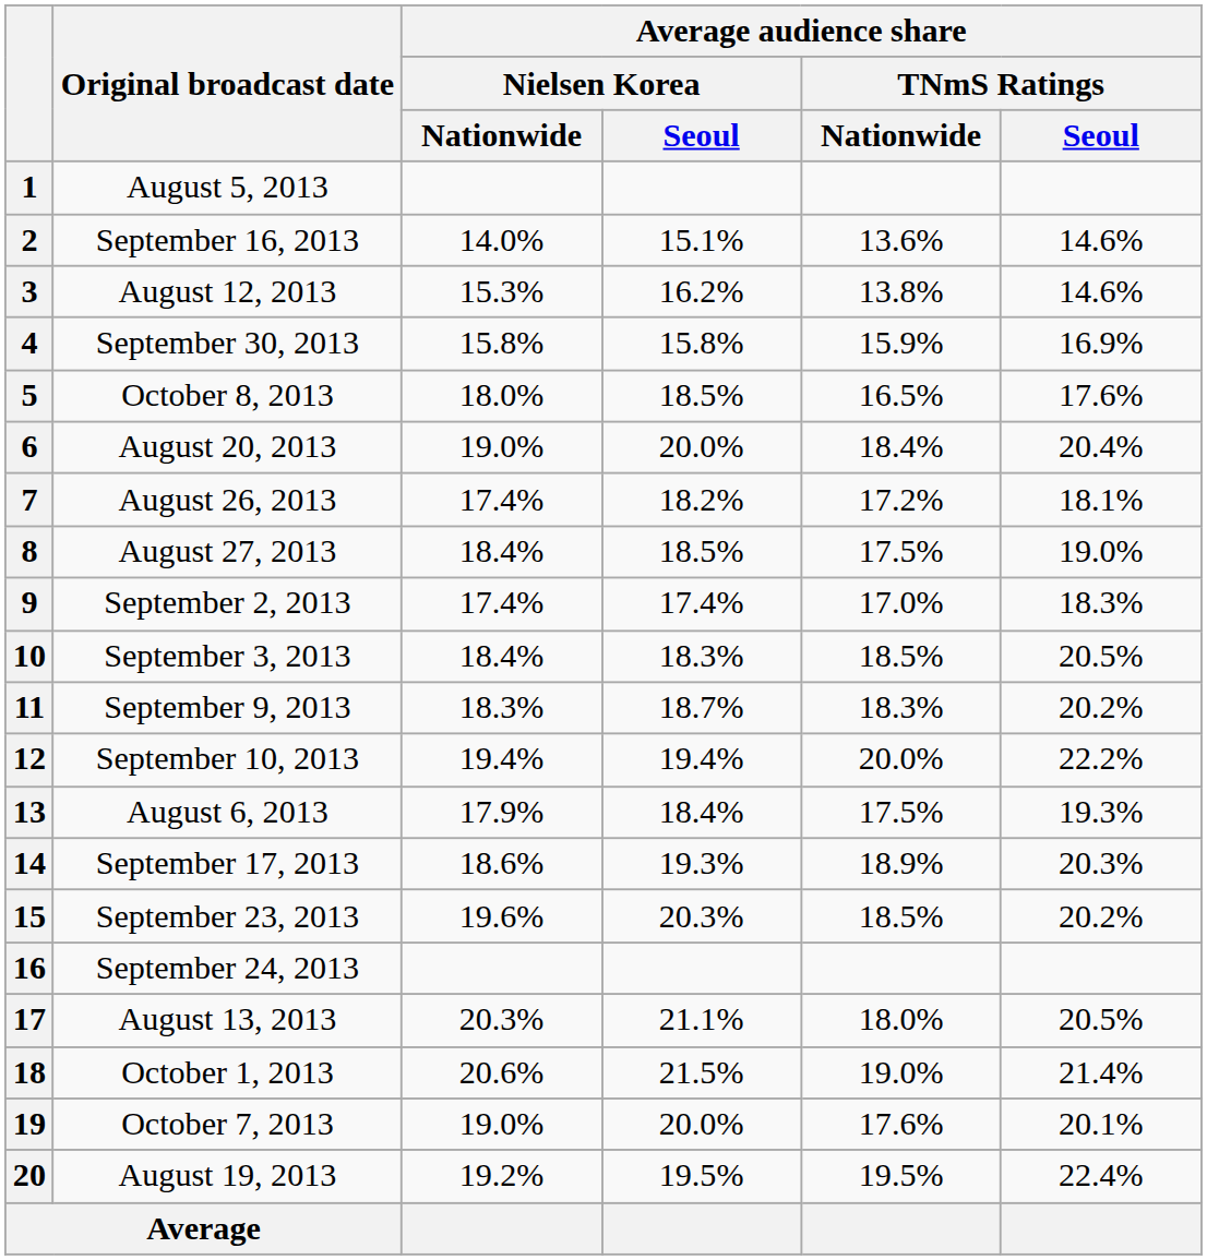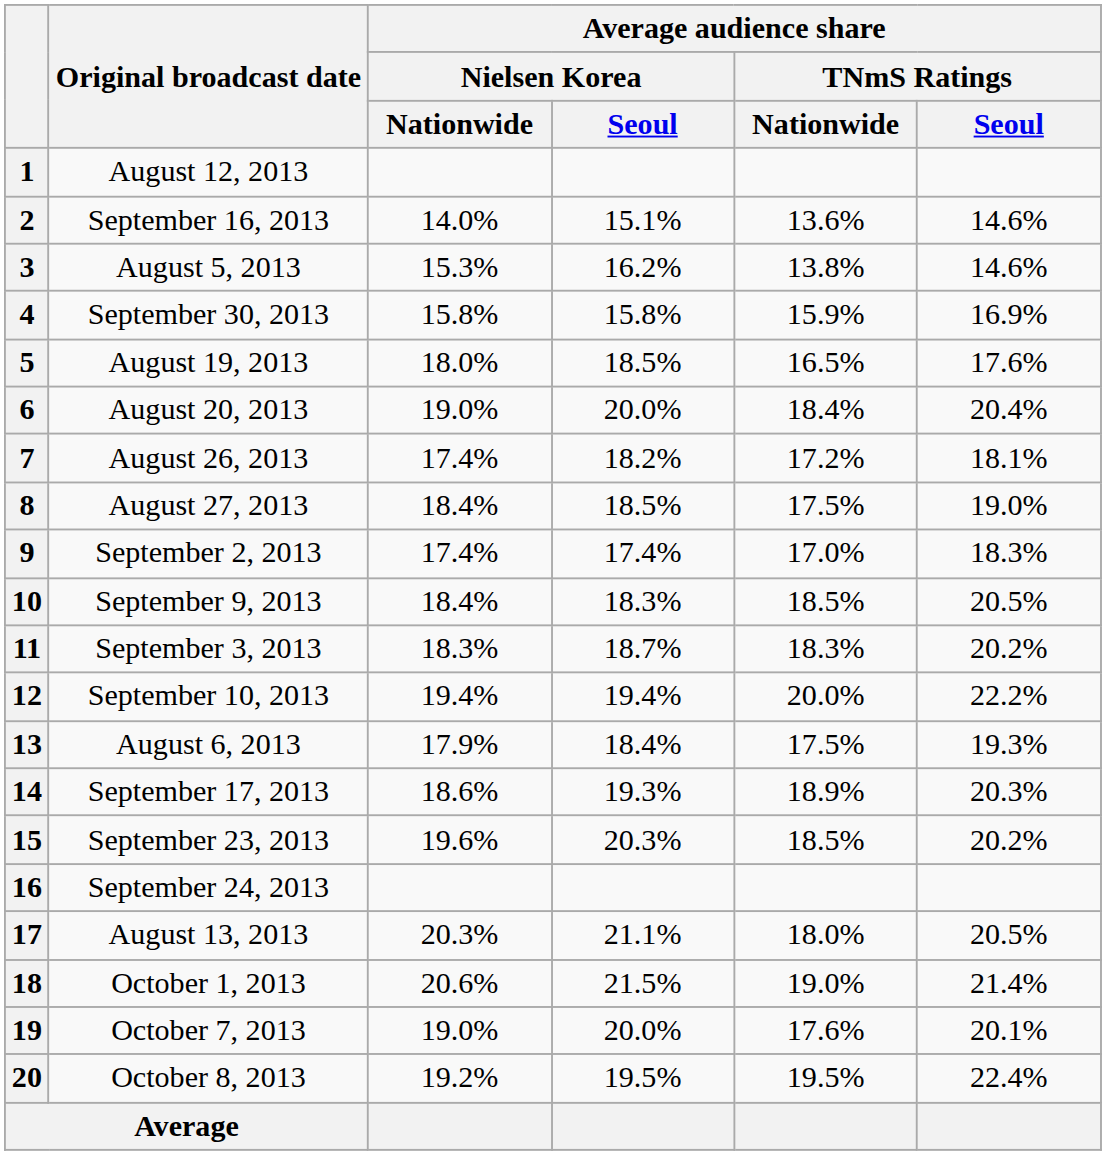1 | Original broadcast date: August 5, 2013 -> August 12, 2013
3 | Original broadcast date: August 12, 2013 -> August 5, 2013
5 | Original broadcast date: October 8, 2013 -> August 19, 2013
10 | Original broadcast date: September 3, 2013 -> September 9, 2013
11 | Original broadcast date: September 9, 2013 -> September 3, 2013
20 | Original broadcast date: August 19, 2013 -> October 8, 2013
